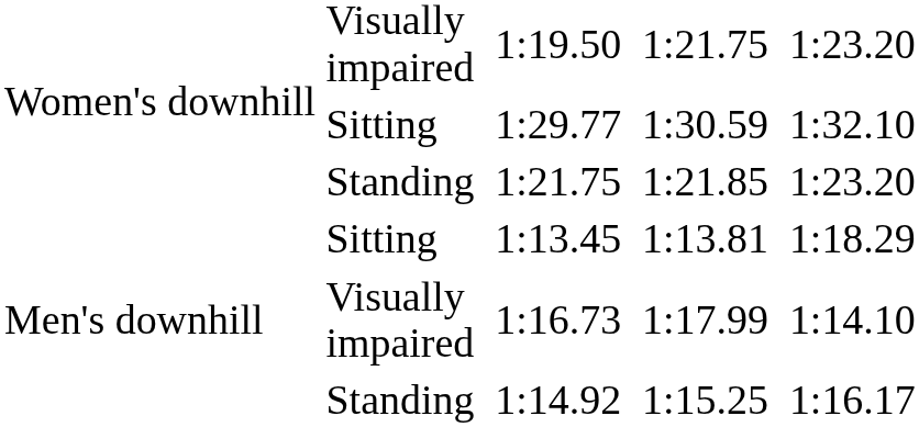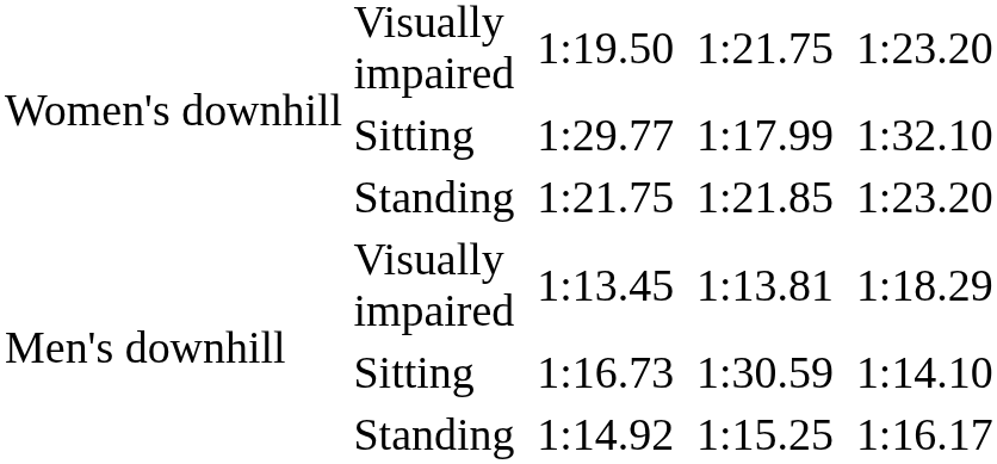1:29.77 | column 6: 1:30.59 -> 1:17.99
1:13.45 | column 2: Sitting -> Visually impaired
1:16.73 | column 2: Visually impaired -> Sitting
1:16.73 | column 6: 1:17.99 -> 1:30.59
